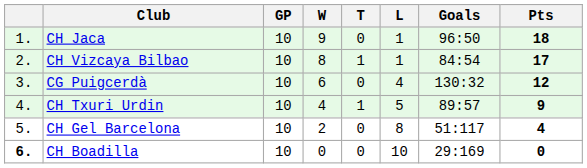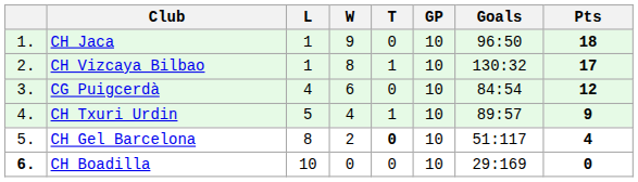columns swapped: GP <-> L
CH Vizcaya Bilbao | Goals: 84:54 -> 130:32
CG Puigcerdà | Goals: 130:32 -> 84:54
CH Gel Barcelona | T: normal -> bold
